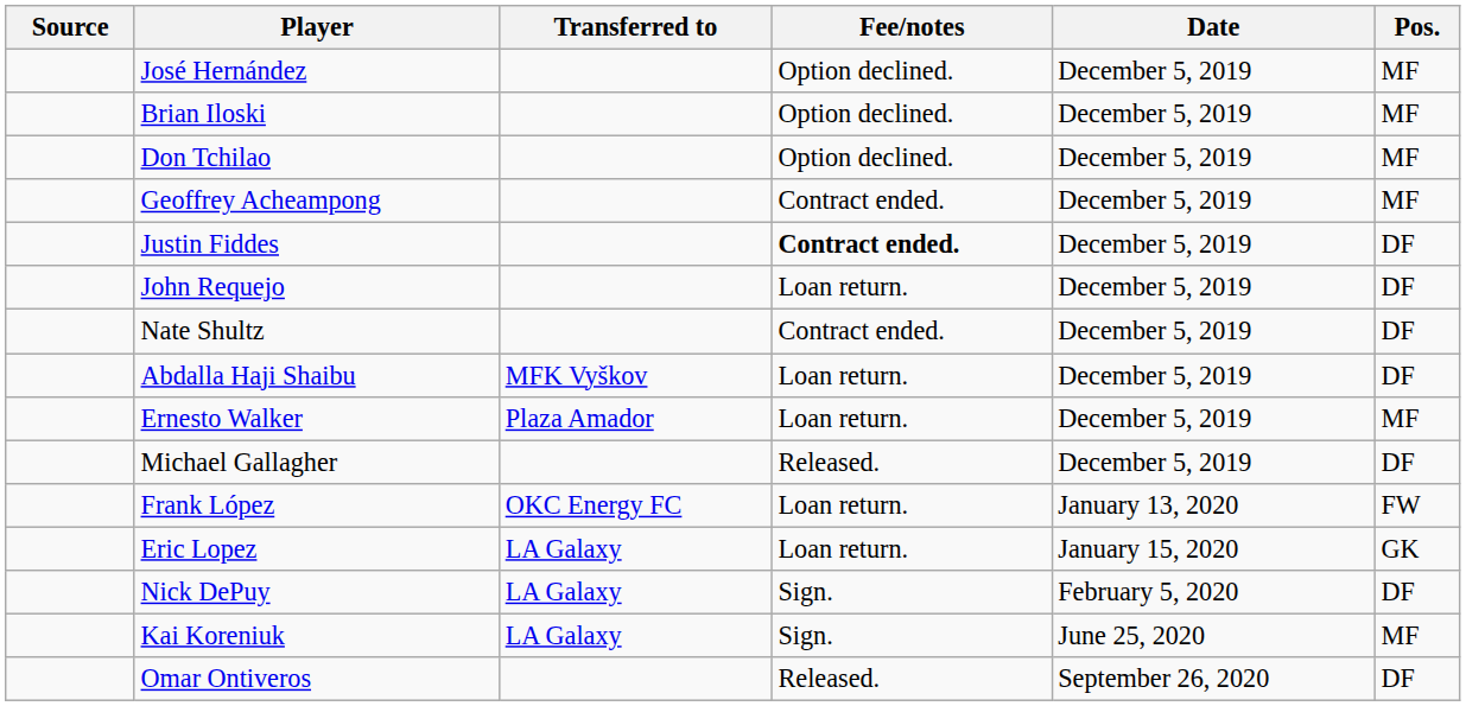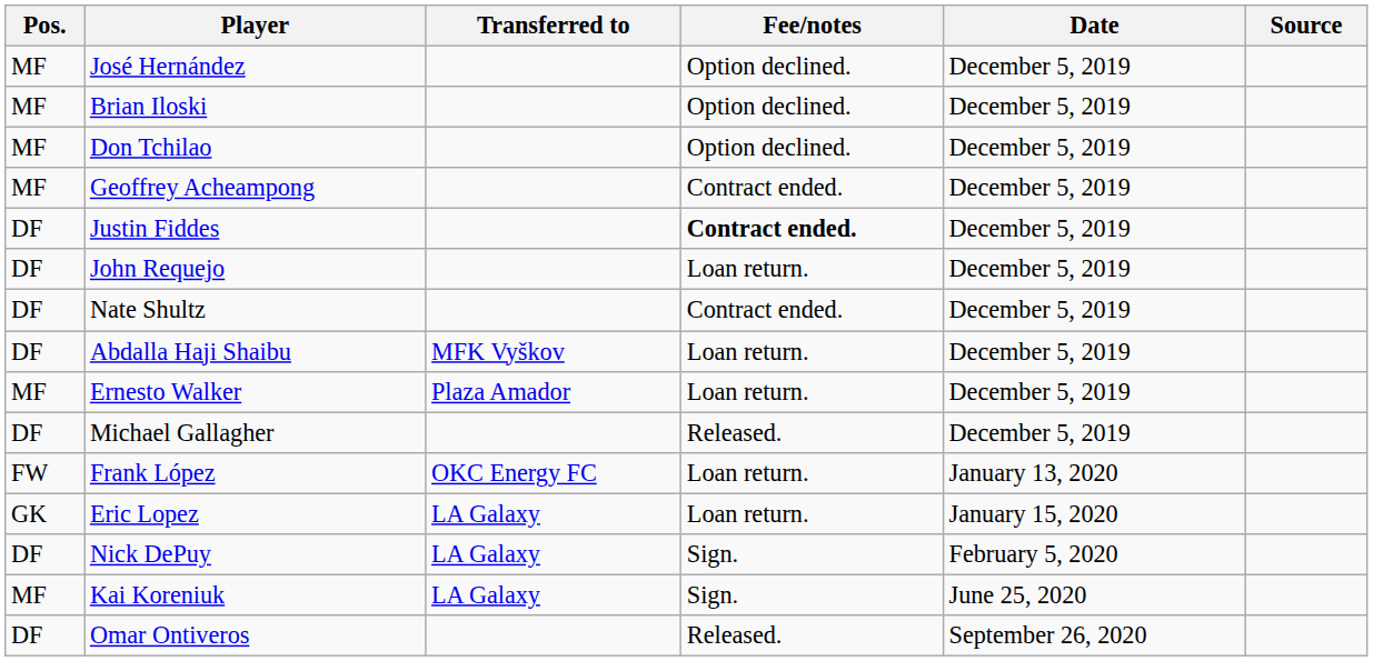columns swapped: Pos. <-> Source
